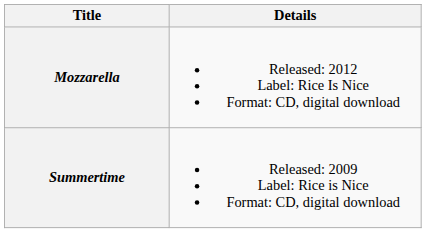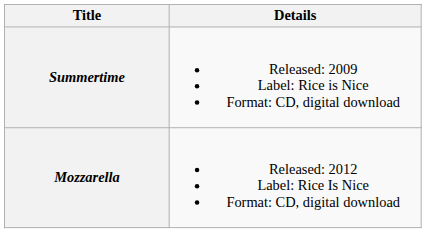rows swapped: Summertime <-> Mozzarella
